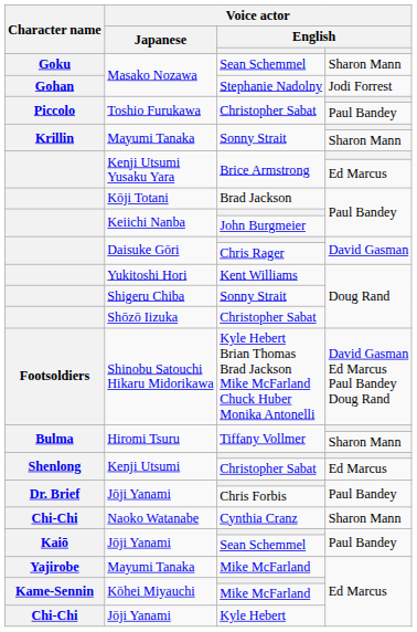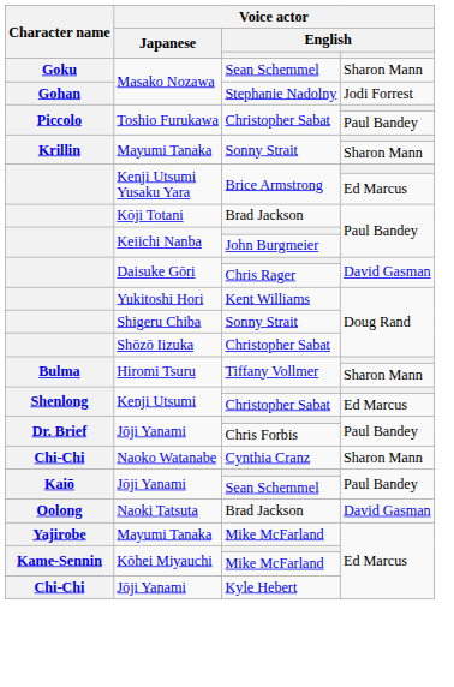- row: Footsoldiers | Shinobu Satouchi Hikaru Midorikawa | Kyle Hebert Brian Thomas Brad Jackson Mike McFarland Chuck Huber Monika Antonelli | David Gasman Ed Marcus Paul Bandey Doug Rand
+ row: Oolong | Naoki Tatsuta | Brad Jackson | David Gasman
